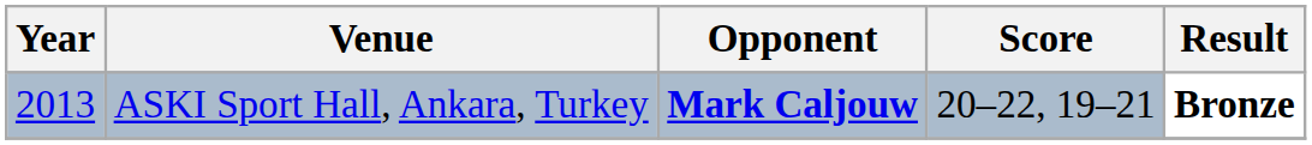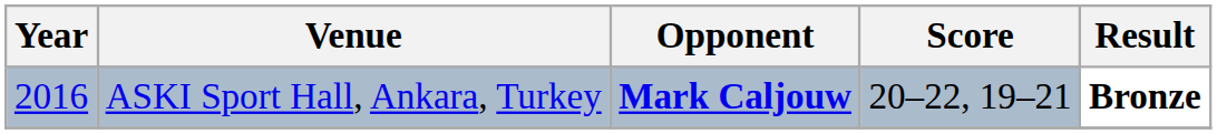ASKI Sport Hall, Ankara, Turkey | Year: 2013 -> 2016
